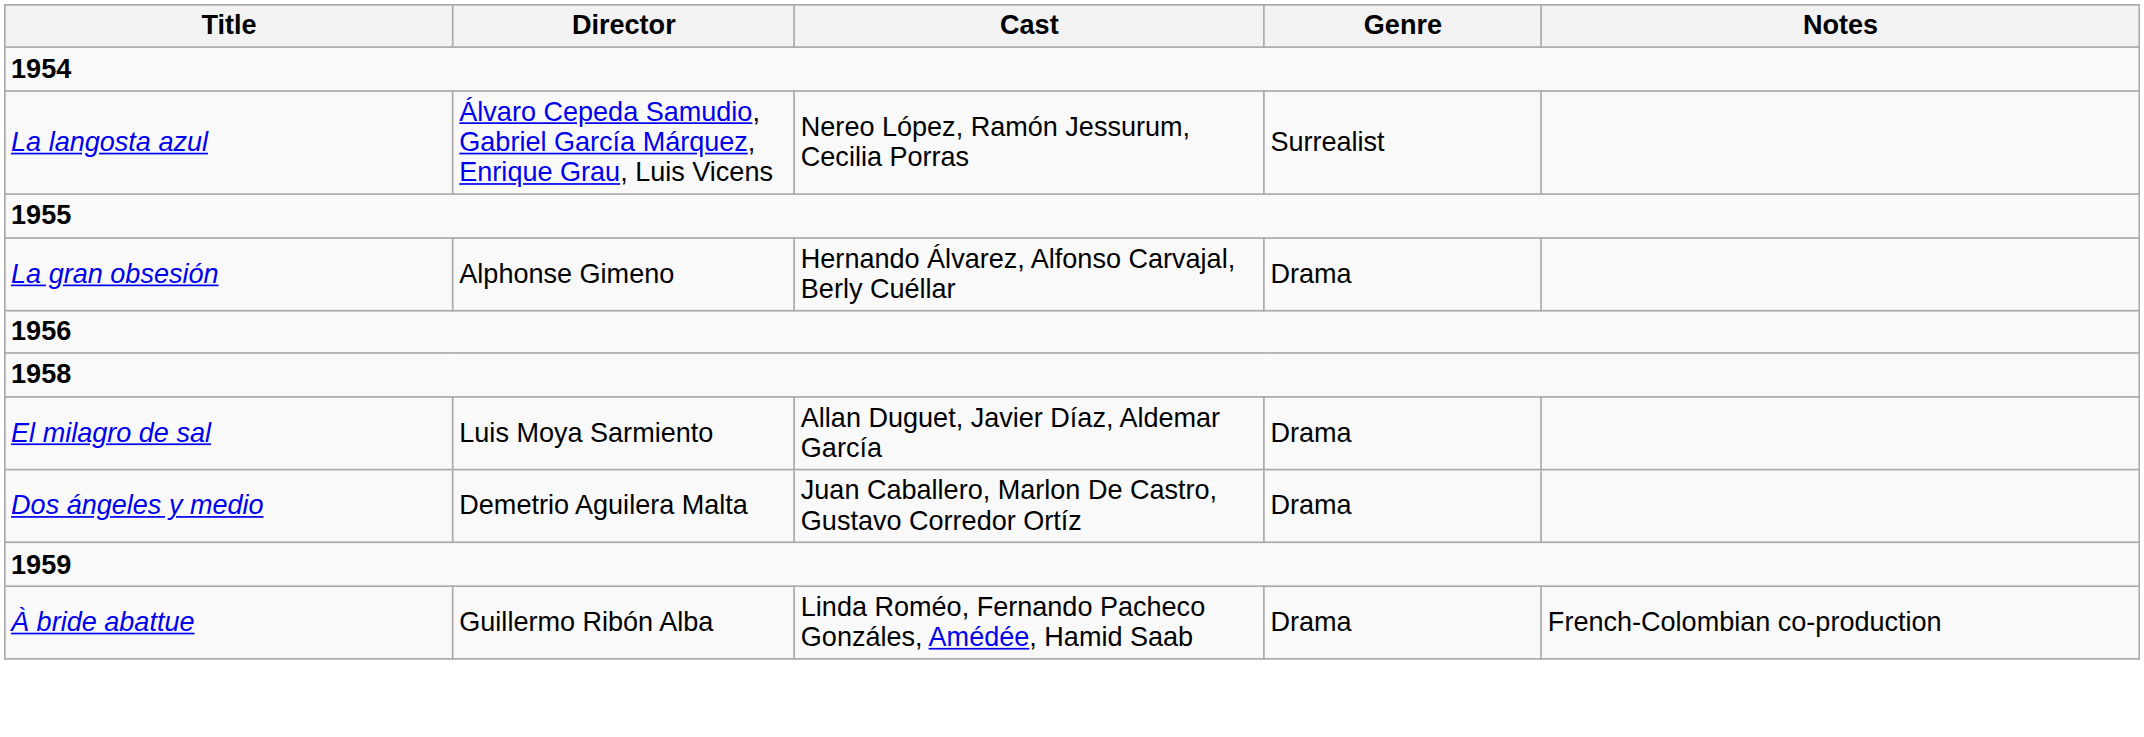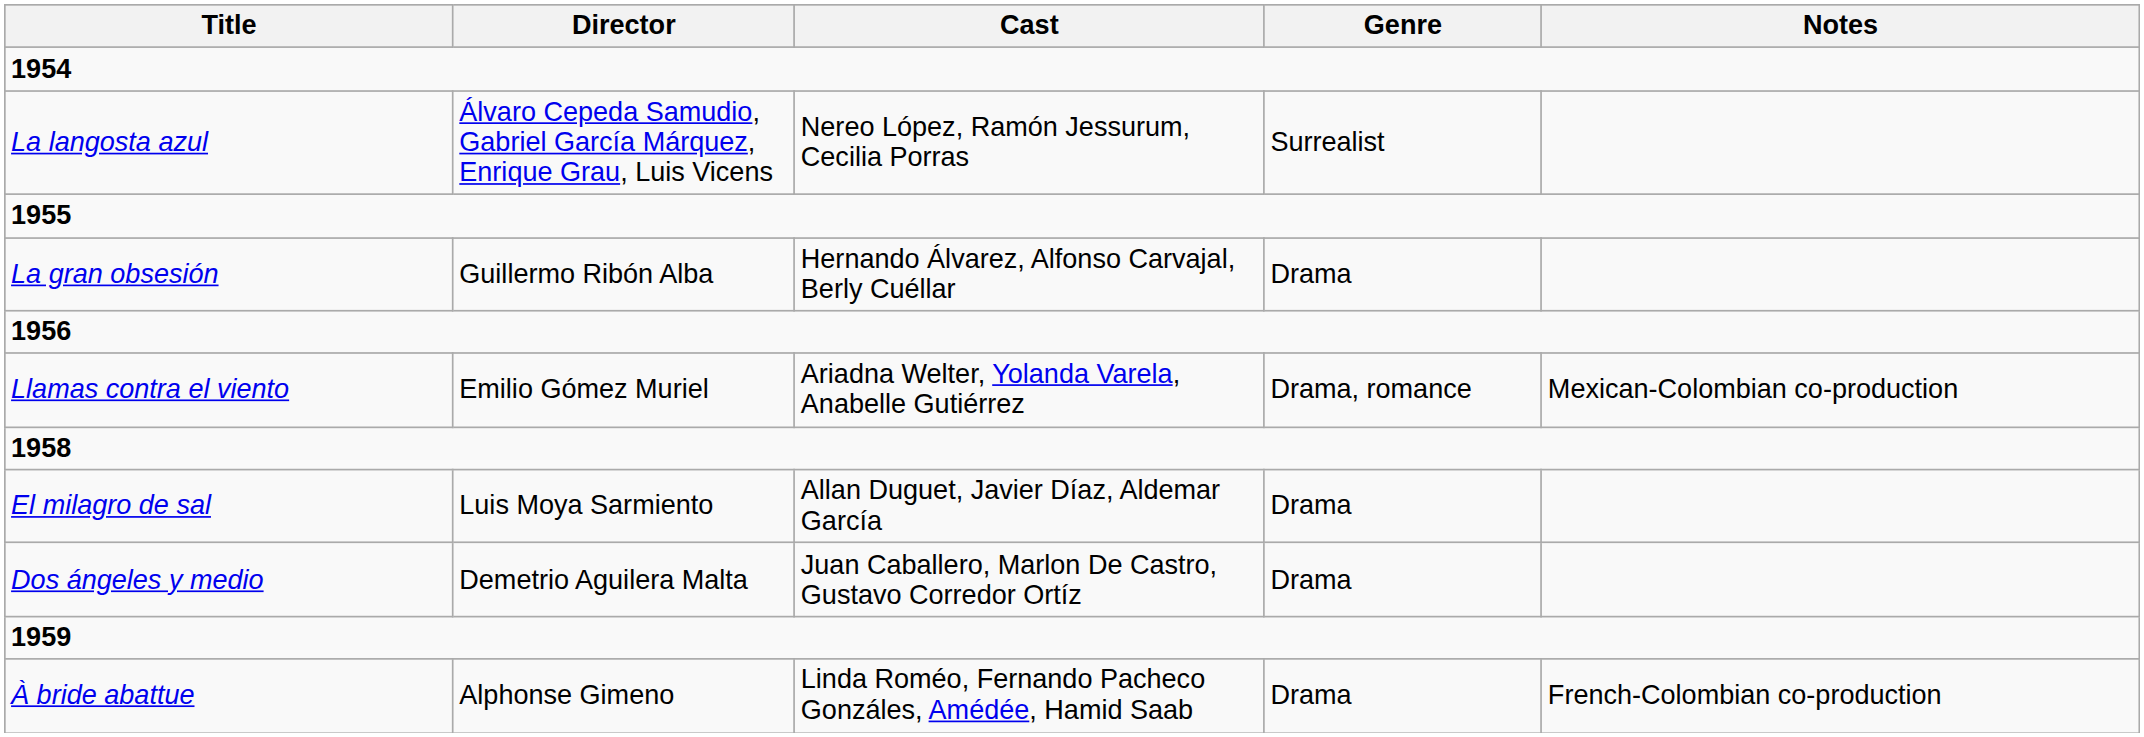La gran obsesión | Director: Alphonse Gimeno -> Guillermo Ribón Alba
+ row: Llamas contra el viento | Emilio Gómez Muriel | Ariadna Welter, Yolanda Varela, Anabelle Gutiérrez | Drama, romance | Mexican-Colombian co-production
À bride abattue | Director: Guillermo Ribón Alba -> Alphonse Gimeno
